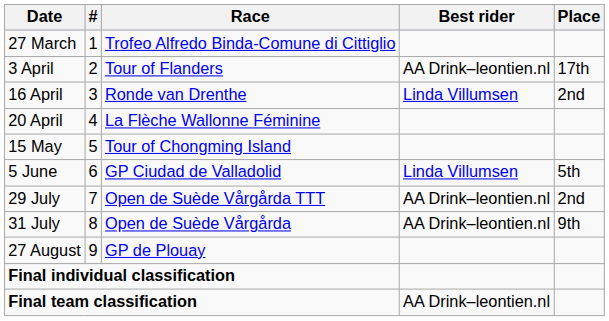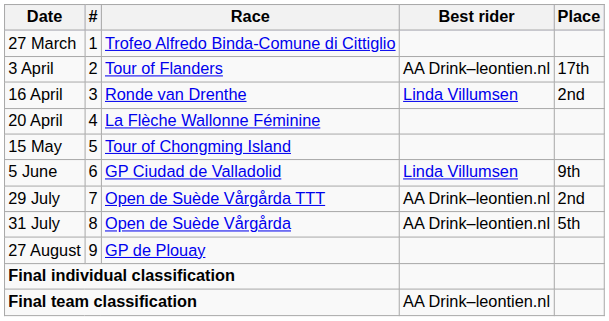5 June | Place: 5th -> 9th
31 July | Place: 9th -> 5th
